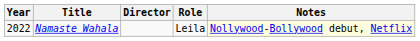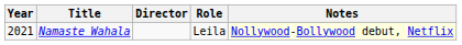Namaste Wahala | Year: 2022 -> 2021
